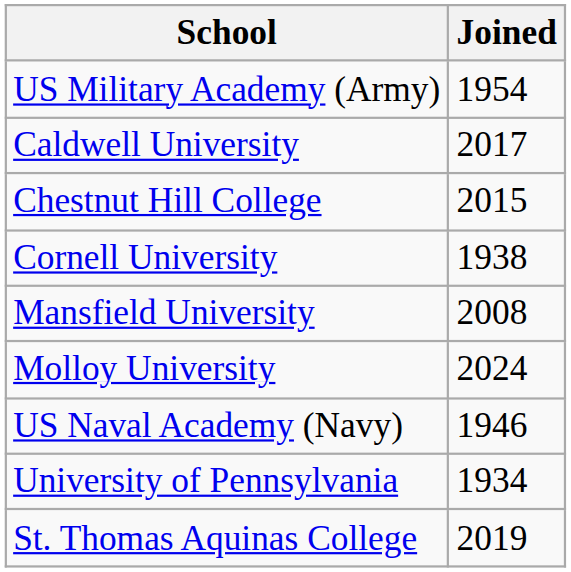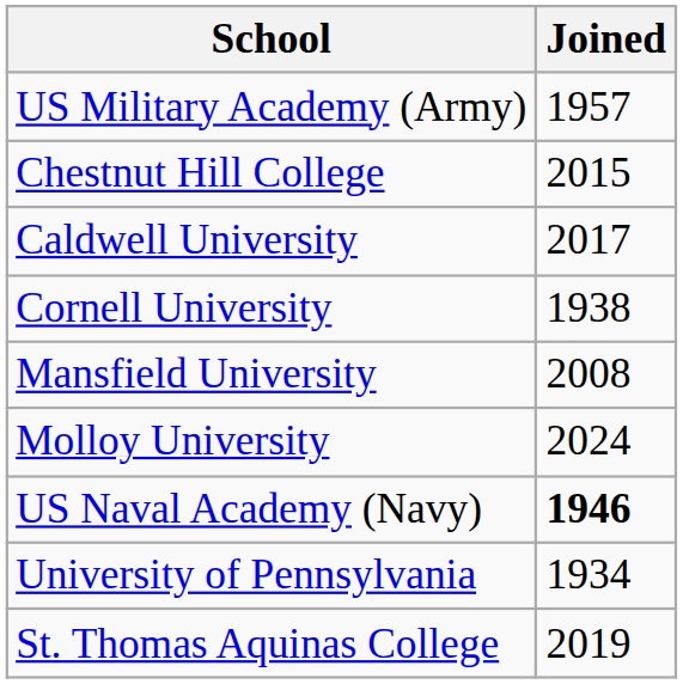US Military Academy (Army) | Joined: 1954 -> 1957
rows swapped: Caldwell University <-> Chestnut Hill College
US Naval Academy (Navy) | Joined: normal -> bold
